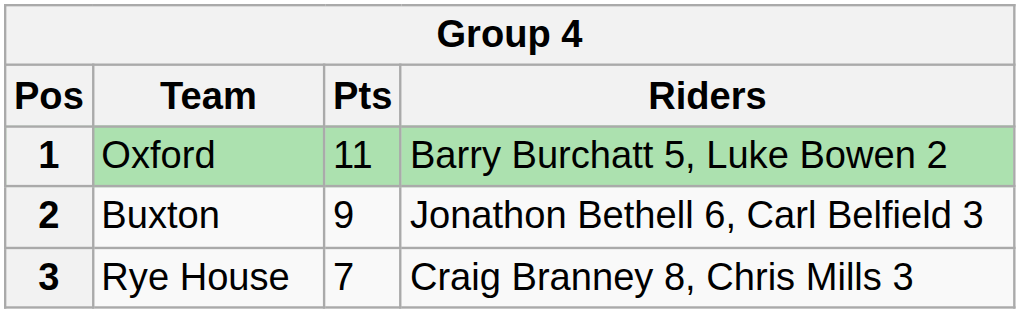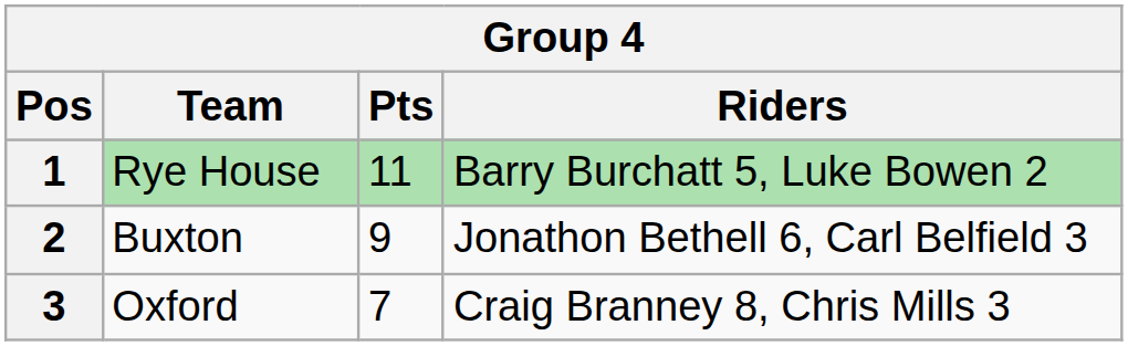1 | Team: Oxford -> Rye House
3 | Team: Rye House -> Oxford
